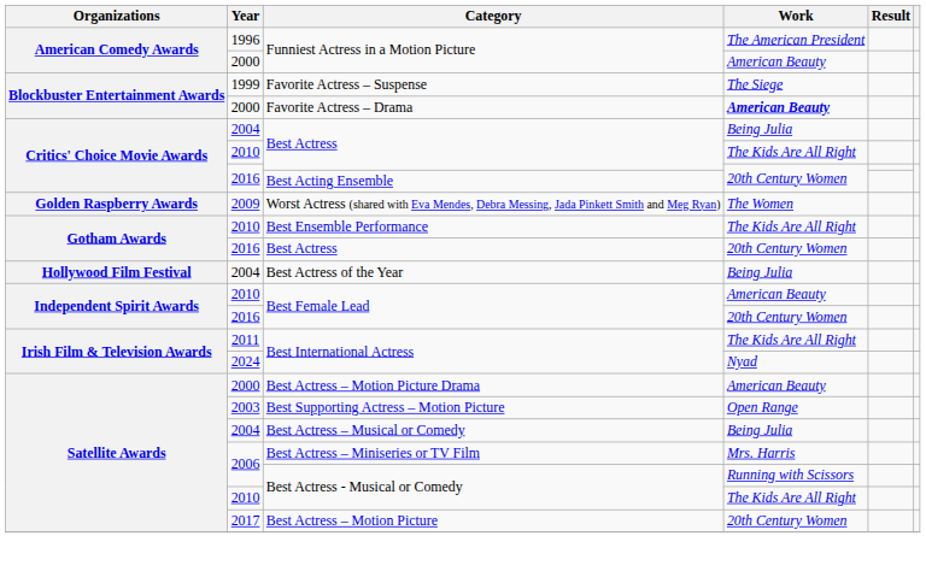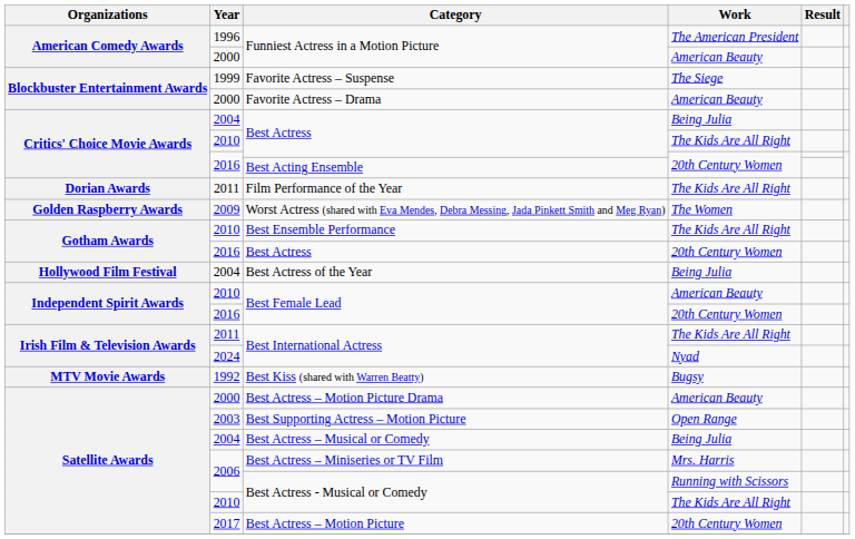Favorite Actress – Drama | Work: bold -> normal
+ row: Dorian Awards | 2011 | Film Performance of the Year | The Kids Are All Right
+ row: MTV Movie Awards | 1992 | Best Kiss (shared with Warren Beatty) | Bugsy
